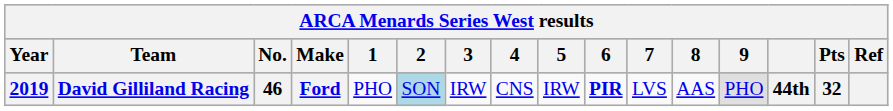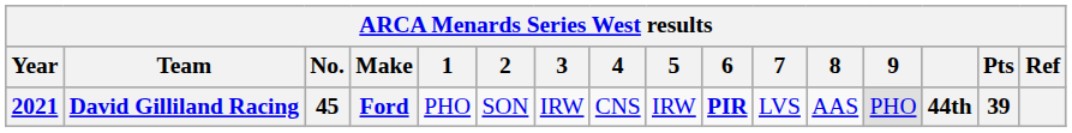David Gilliland Racing | Year: 2019 -> 2021
David Gilliland Racing | No.: 46 -> 45
David Gilliland Racing | 2: lightblue background -> no background
David Gilliland Racing | Pts: 32 -> 39
